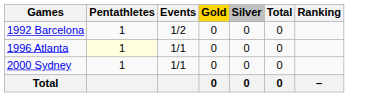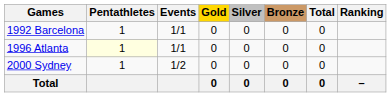+ column: Bronze | 0 | 0 | 0 | 0
1992 Barcelona | Events: 1/2 -> 1/1
2000 Sydney | Events: 1/1 -> 1/2
